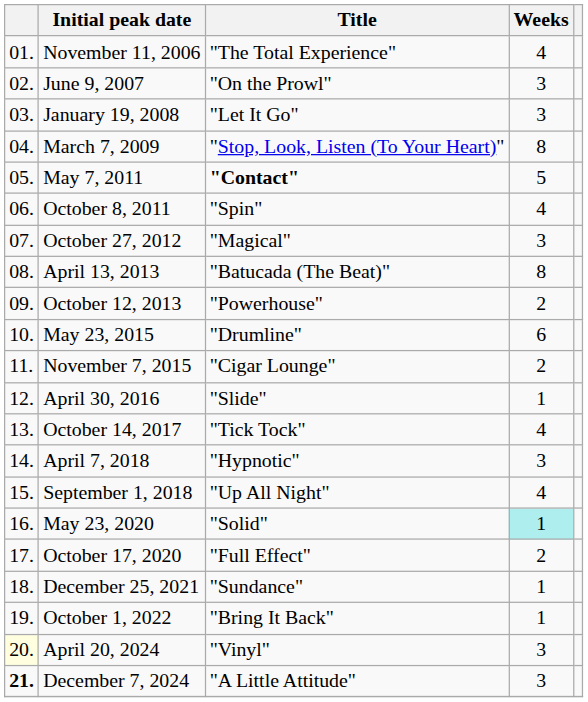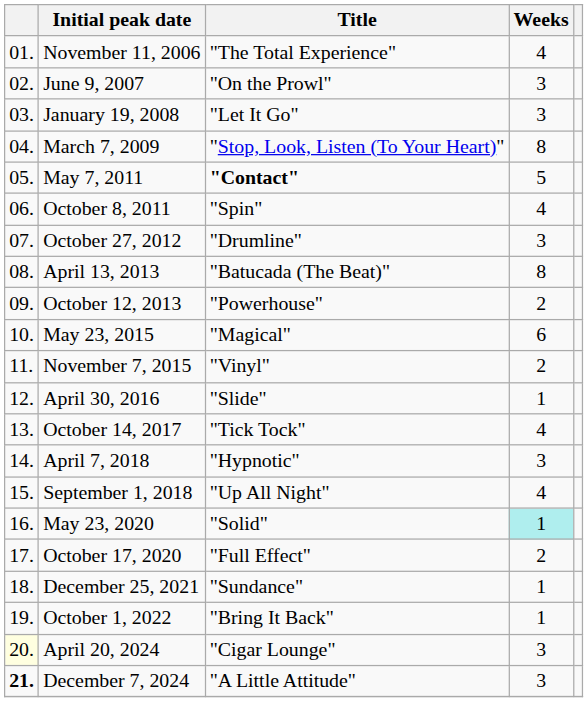October 27, 2012 | Title: "Magical" -> "Drumline"
May 23, 2015 | Title: "Drumline" -> "Magical"
November 7, 2015 | Title: "Cigar Lounge" -> "Vinyl"
April 20, 2024 | Title: "Vinyl" -> "Cigar Lounge"
